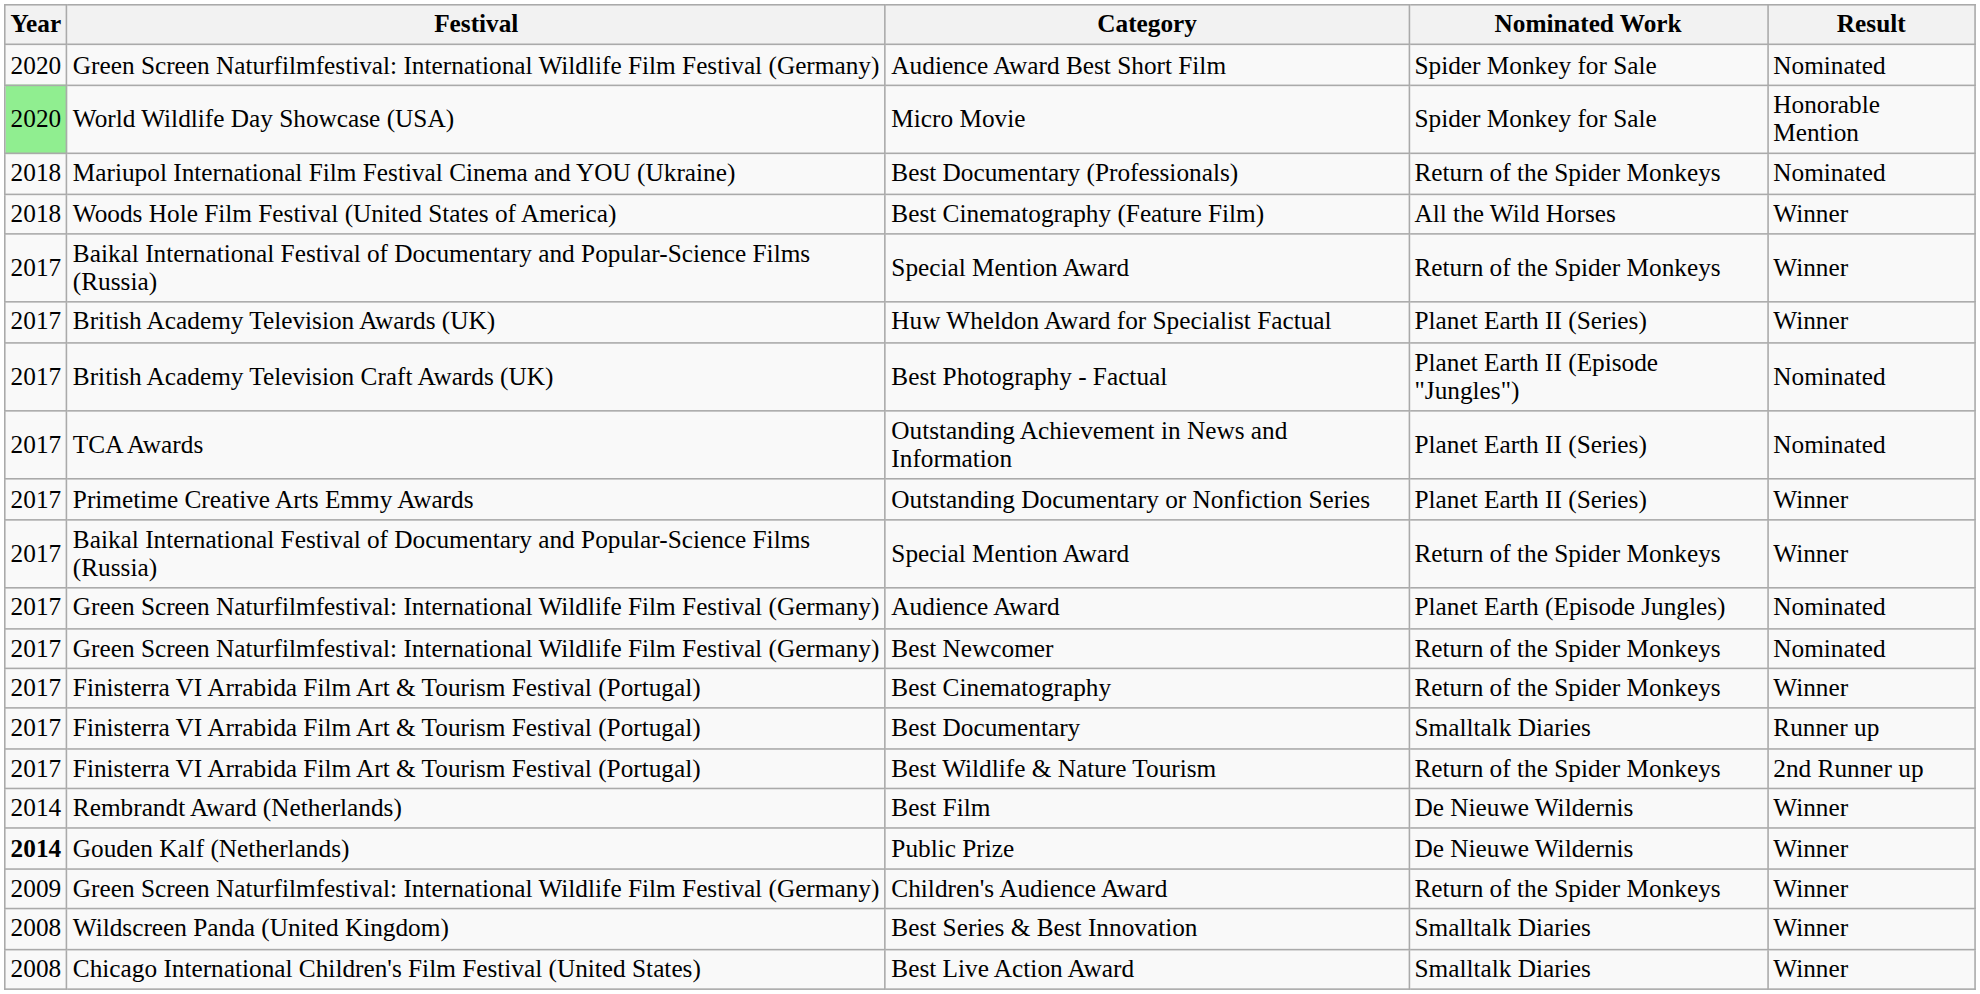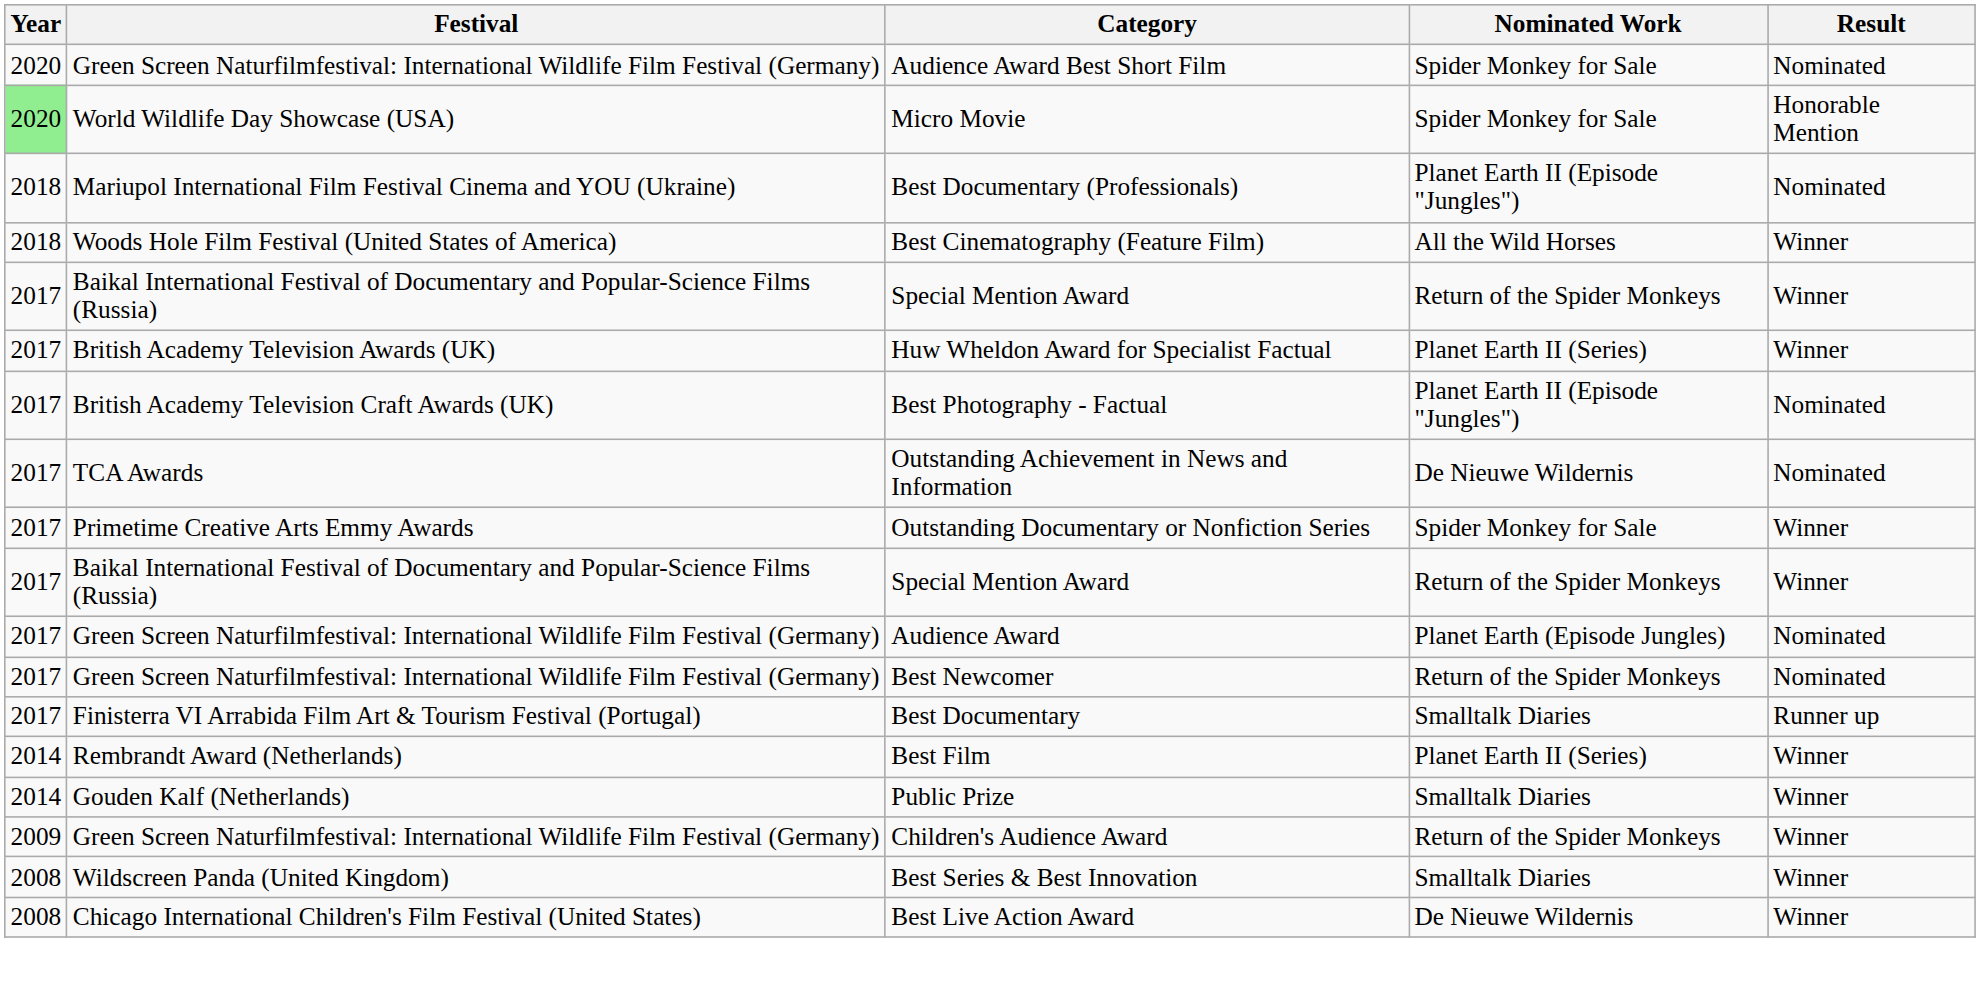Best Documentary (Professionals) | Nominated Work: Return of the Spider Monkeys -> Planet Earth II (Episode "Jungles")
Outstanding Achievement in News and Information | Nominated Work: Planet Earth II (Series) -> De Nieuwe Wildernis
Outstanding Documentary or Nonfiction Series | Nominated Work: Planet Earth II (Series) -> Spider Monkey for Sale
- row: 2017 | Finisterra VI Arrabida Film Art & Tourism Festival (Portugal) | Best Cinematography | Return of the Spider Monkeys | Winner
- row: 2017 | Finisterra VI Arrabida Film Art & Tourism Festival (Portugal) | Best Wildlife & Nature Tourism | Return of the Spider Monkeys | 2nd Runner up
Best Film | Nominated Work: De Nieuwe Wildernis -> Planet Earth II (Series)
Public Prize | Year: bold -> normal
Public Prize | Nominated Work: De Nieuwe Wildernis -> Smalltalk Diaries
Best Live Action Award | Nominated Work: Smalltalk Diaries -> De Nieuwe Wildernis
